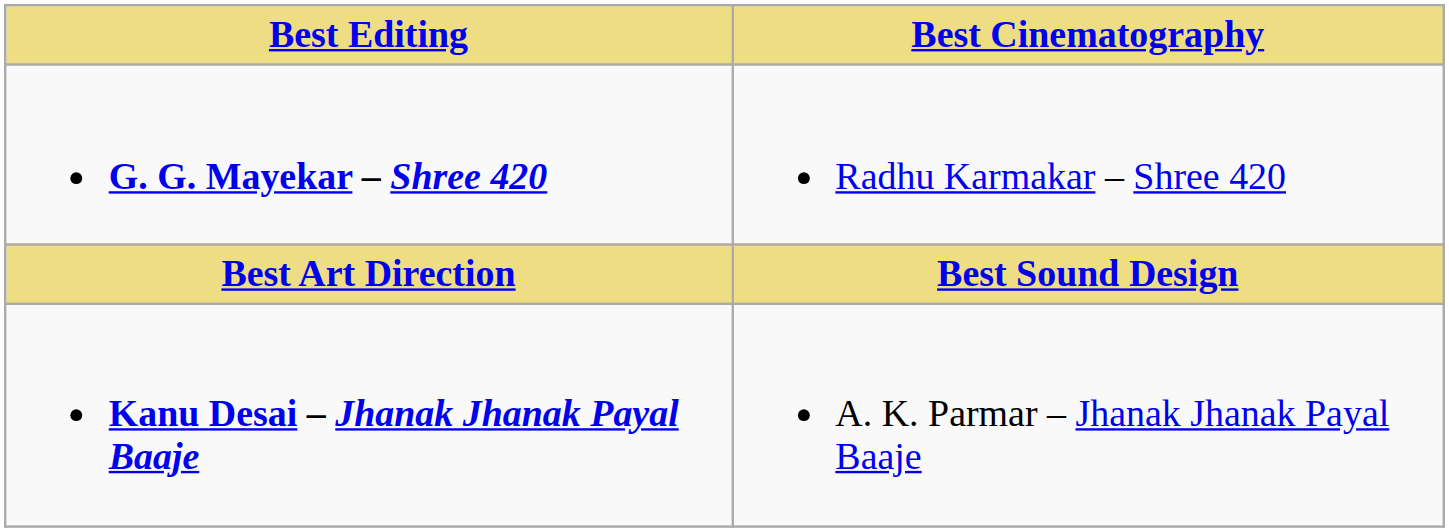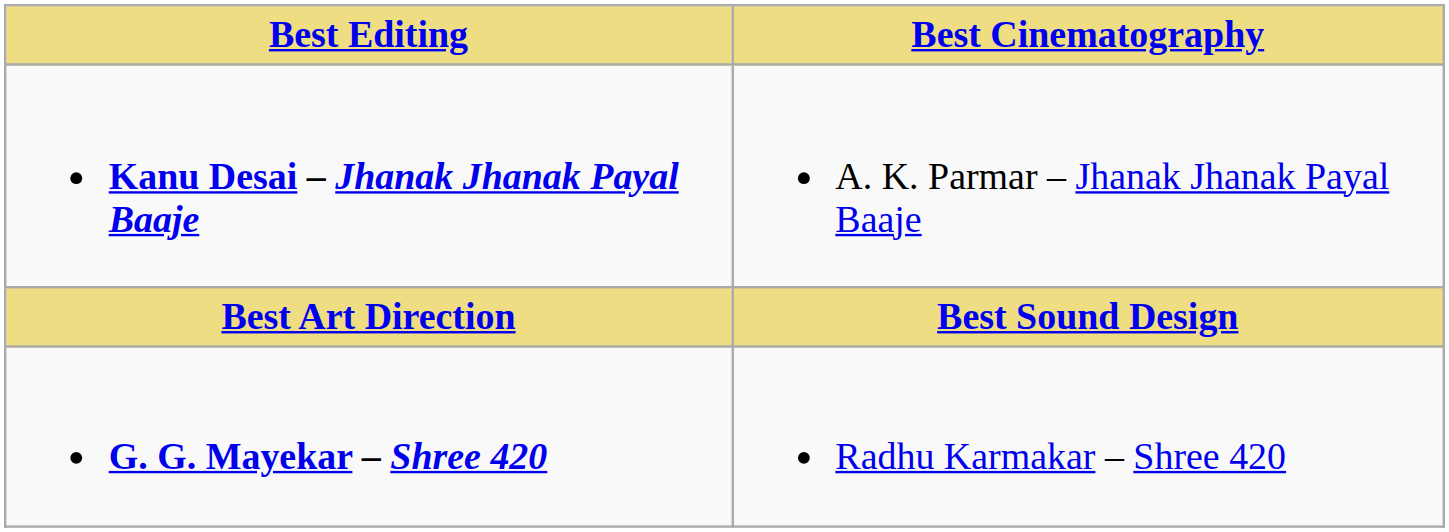rows swapped: G. G. Mayekar – Shree 420 <-> Kanu Desai – Jhanak Jhanak Payal Baaje
